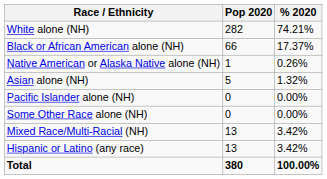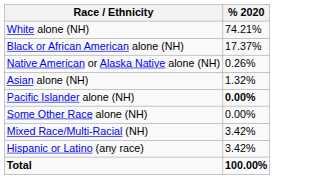- column: Pop 2020 | 282 | 66 | 1 | 5 | 0 | 0 | 13 | 13 | 380
Pacific Islander alone (NH) | % 2020: normal -> bold
